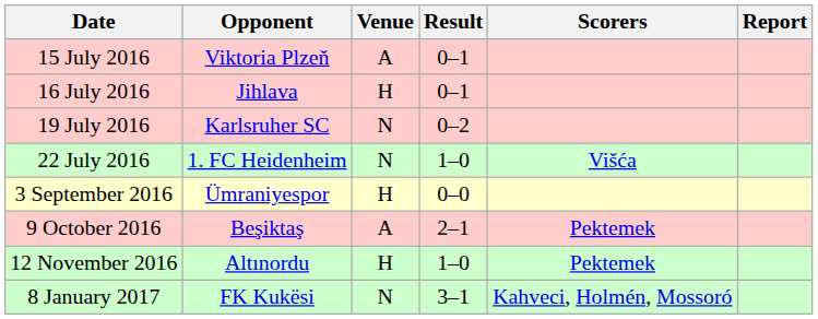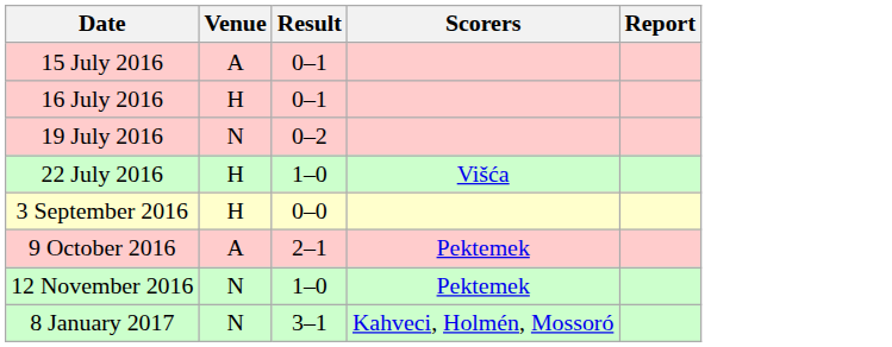- column: Opponent | Viktoria Plzeň | Jihlava | Karlsruher SC | 1. FC Heidenheim | Ümraniyespor | Beşiktaş | Altınordu | FK Kukësi
22 July 2016 | Venue: N -> H
12 November 2016 | Venue: H -> N
